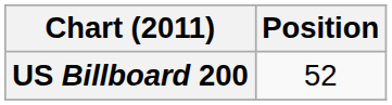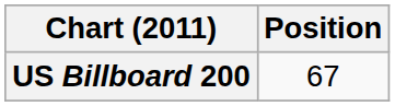US Billboard 200 | Position: 52 -> 67
